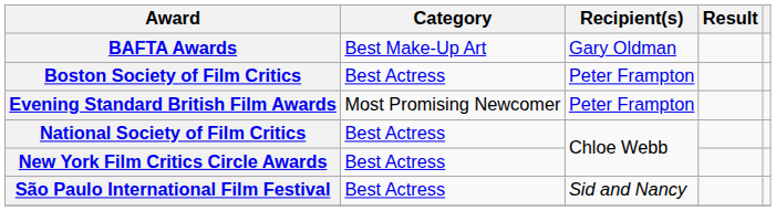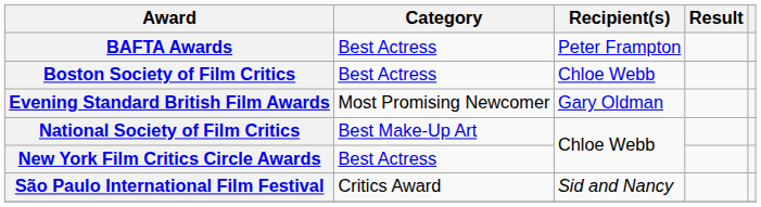BAFTA Awards | Category: Best Make-Up Art -> Best Actress
BAFTA Awards | Recipient(s): Gary Oldman -> Peter Frampton
Boston Society of Film Critics | Recipient(s): Peter Frampton -> Chloe Webb
Evening Standard British Film Awards | Recipient(s): Peter Frampton -> Gary Oldman
National Society of Film Critics | Category: Best Actress -> Best Make-Up Art
São Paulo International Film Festival | Category: Best Actress -> Critics Award
